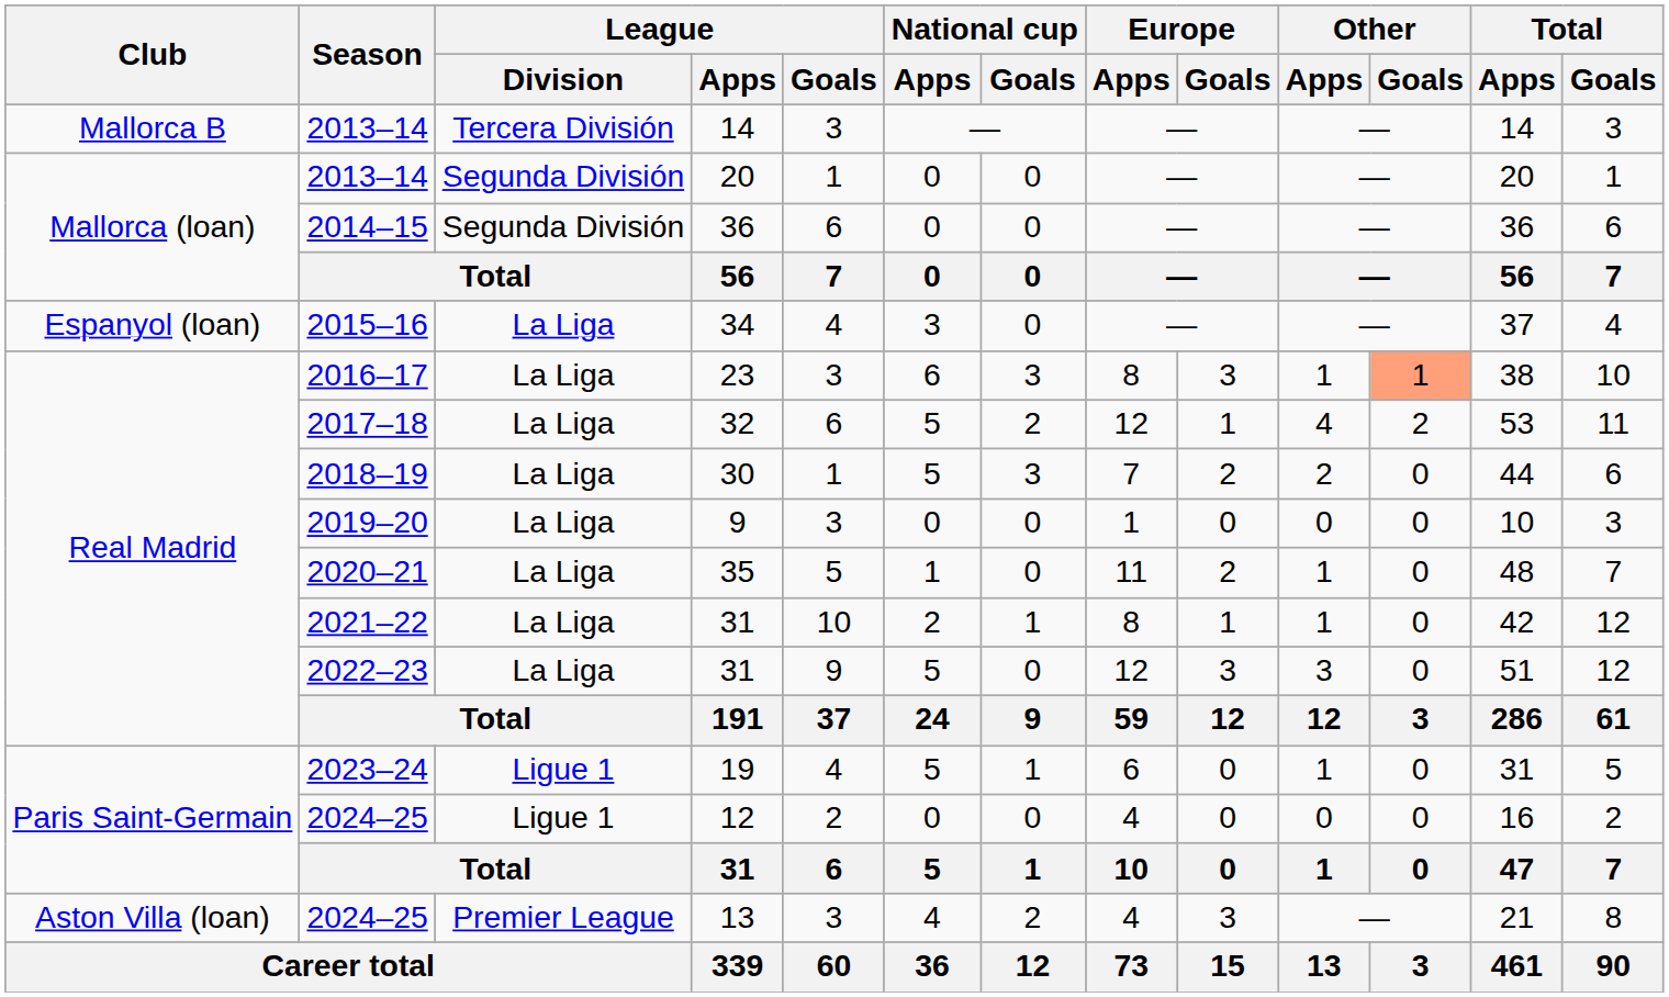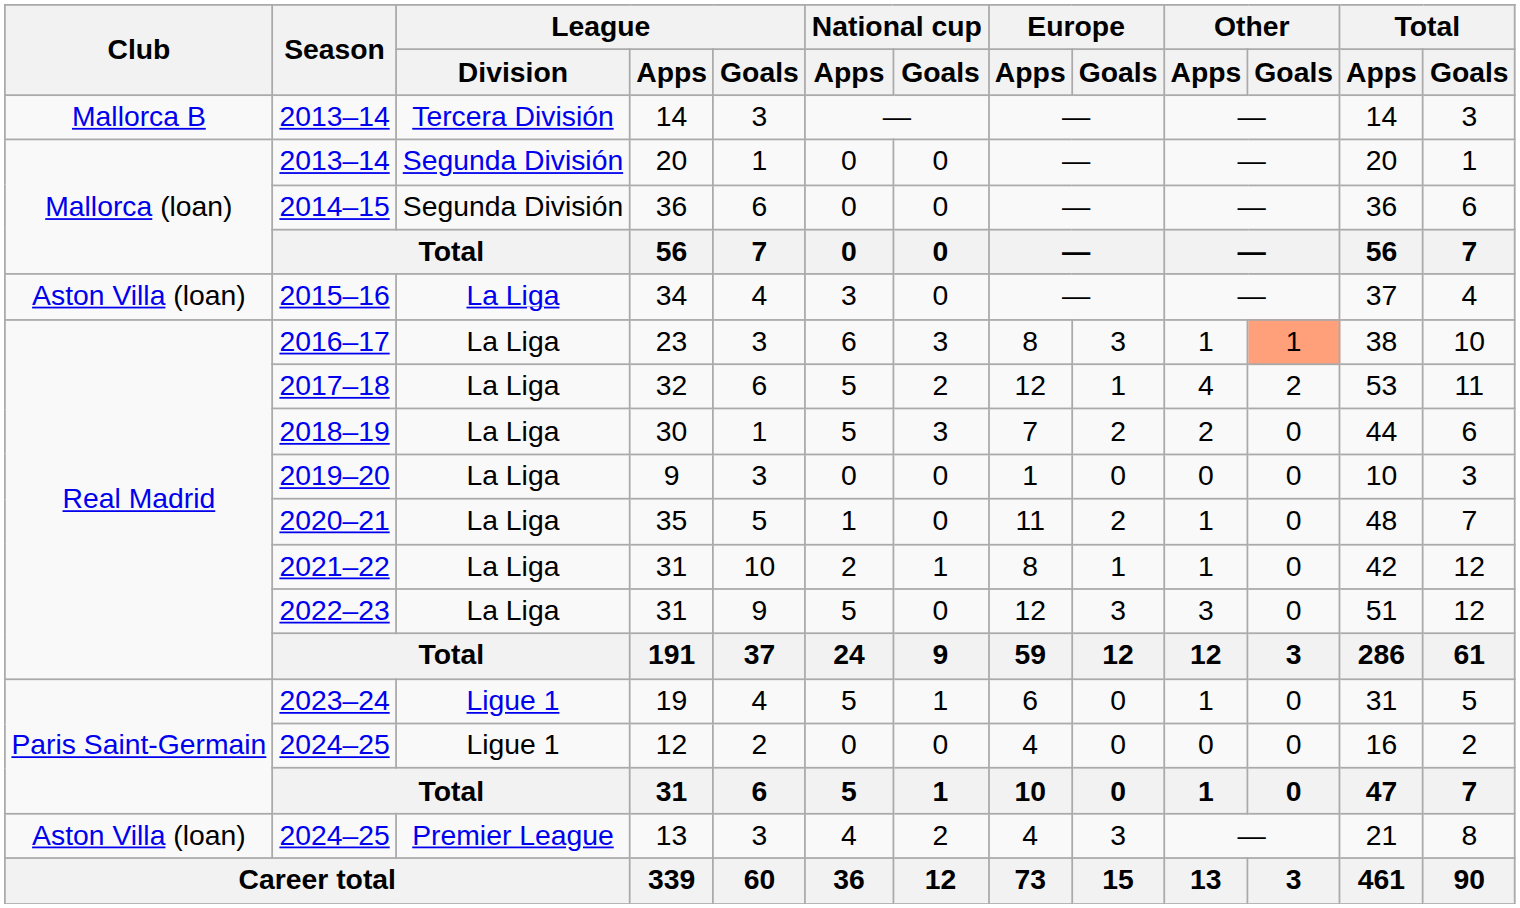34 | Club: Espanyol (loan) -> Aston Villa (loan)
